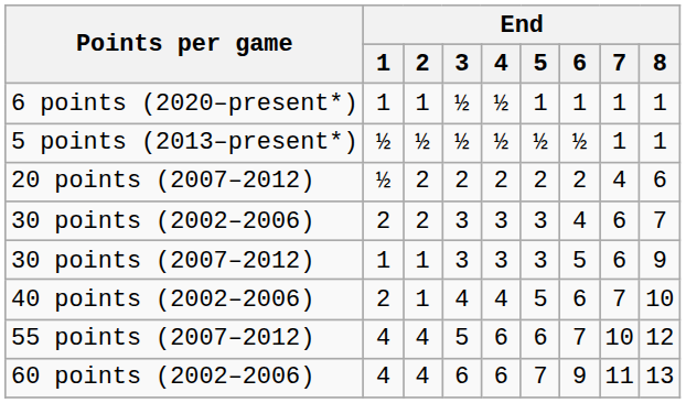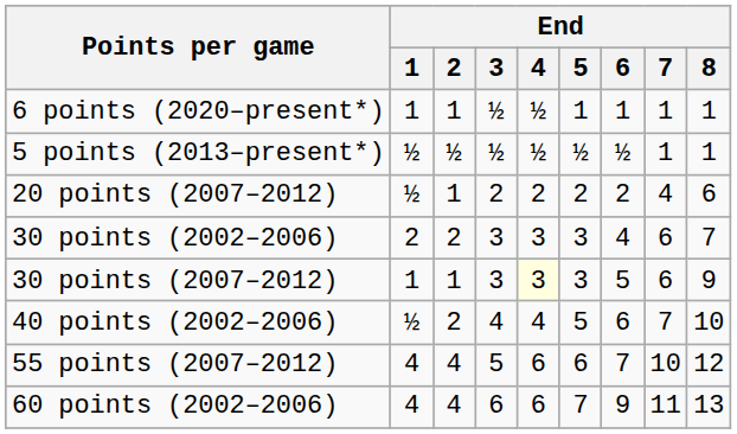20 points (2007–2012) | End / 2: 2 -> 1
30 points (2007–2012) | End / 4: no background -> lightyellow background
40 points (2002–2006) | End / 1: 2 -> ½
40 points (2002–2006) | End / 2: 1 -> 2
